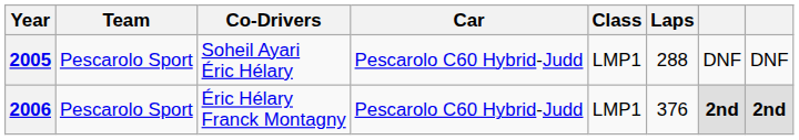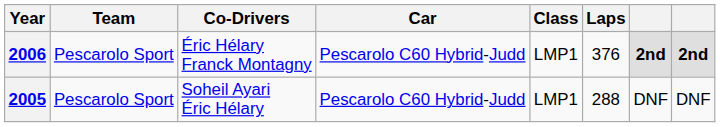rows swapped: 2005 <-> 2006
